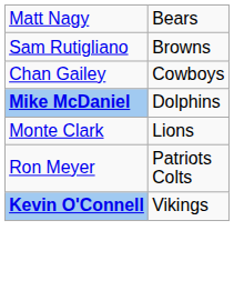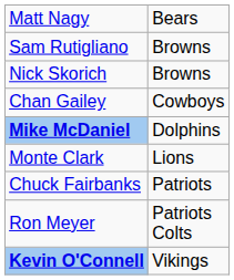+ row: Nick Skorich | Browns
+ row: Chuck Fairbanks | Patriots
